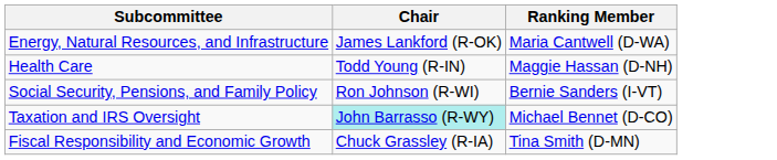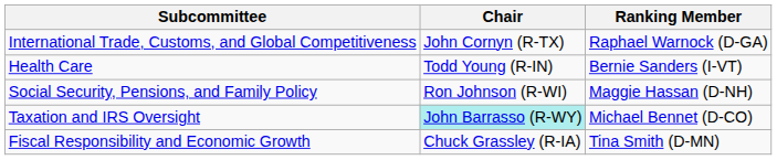- row: Energy, Natural Resources, and Infrastructure | James Lankford (R-OK) | Maria Cantwell (D-WA)
+ row: International Trade, Customs, and Global Competitiveness | John Cornyn (R-TX) | Raphael Warnock (D-GA)
Health Care | Ranking Member: Maggie Hassan (D-NH) -> Bernie Sanders (I-VT)
Social Security, Pensions, and Family Policy | Ranking Member: Bernie Sanders (I-VT) -> Maggie Hassan (D-NH)
